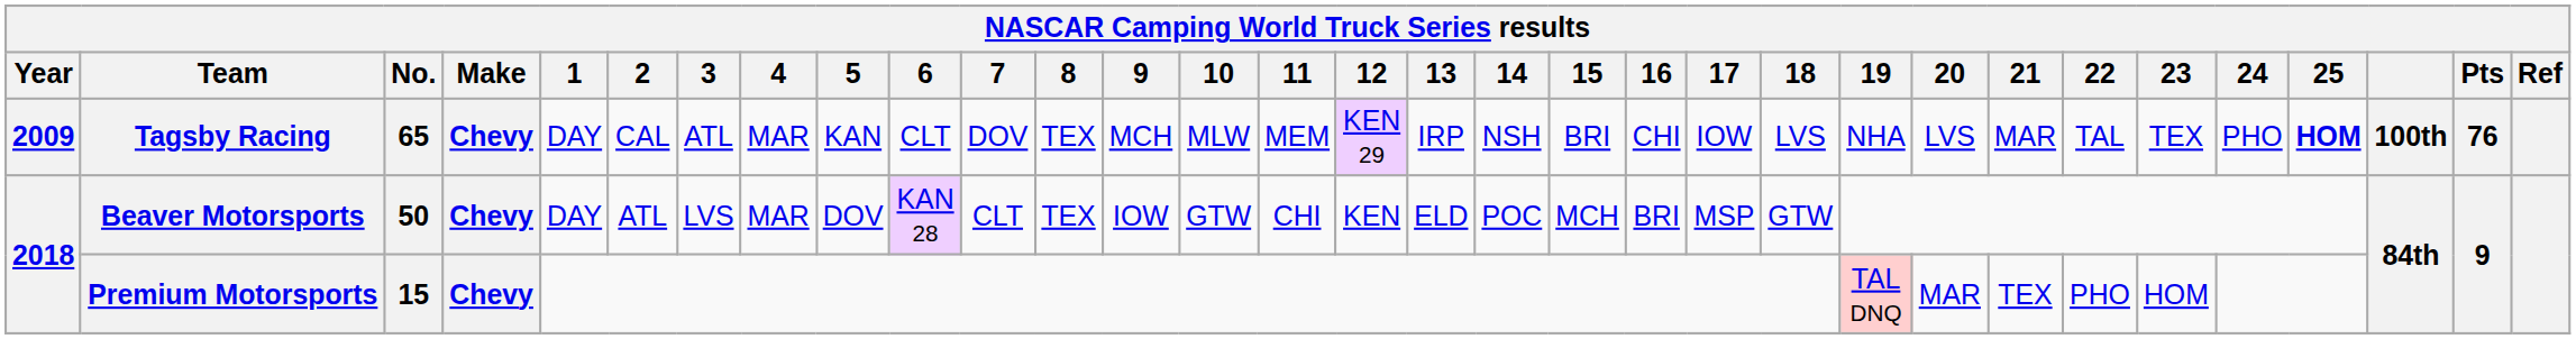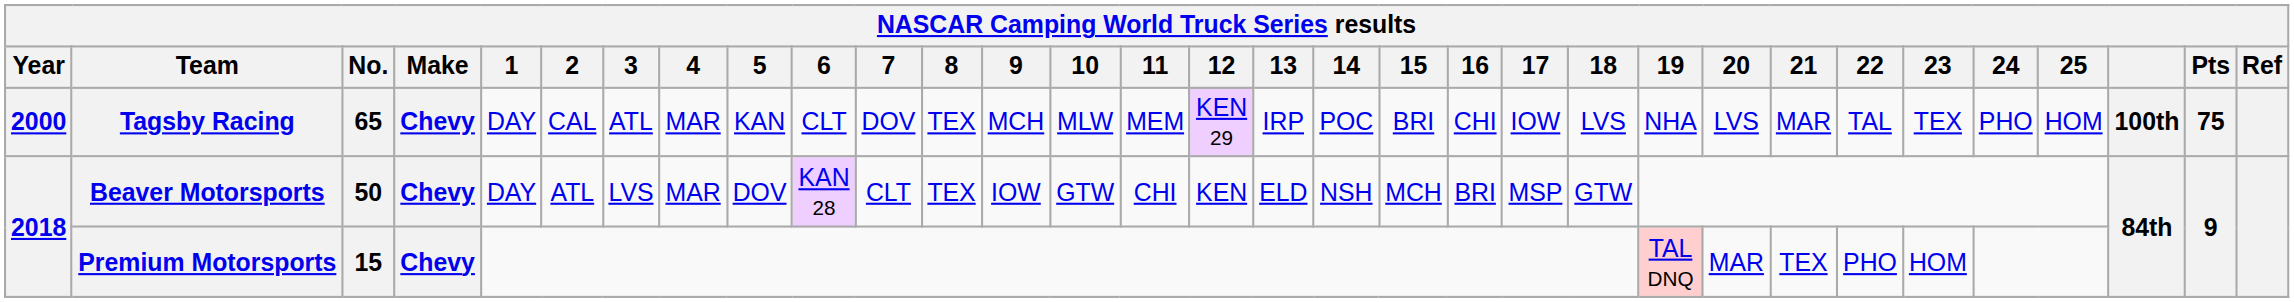Tagsby Racing | Year: 2009 -> 2000
Tagsby Racing | 14: NSH -> POC
Tagsby Racing | 25: bold -> normal
Tagsby Racing | Pts: 76 -> 75
Beaver Motorsports | 14: POC -> NSH
